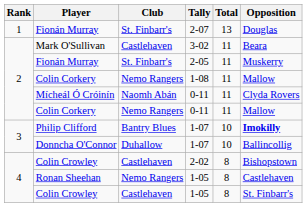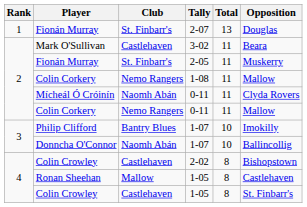Philip Clifford | Opposition: bold -> normal
Donncha O'Connor | Club: Duhallow -> Naomh Abán
Ronan Sheehan | Club: Nemo Rangers -> Mallow
